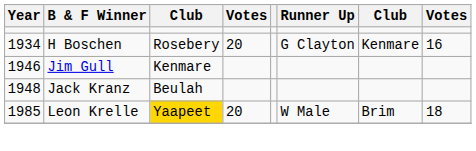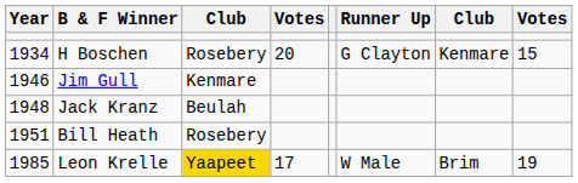H Boschen | column 8: 16 -> 15
+ row: 1951 | Bill Heath | Rosebery
Leon Krelle | column 4: 20 -> 17
Leon Krelle | column 8: 18 -> 19
